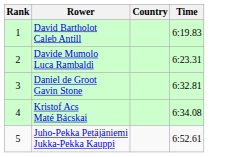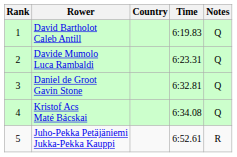+ column: Notes | Q | Q | Q | Q | R
